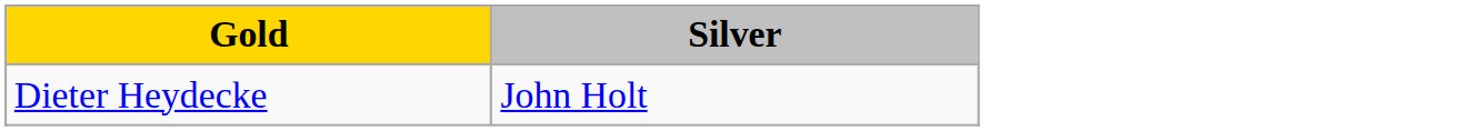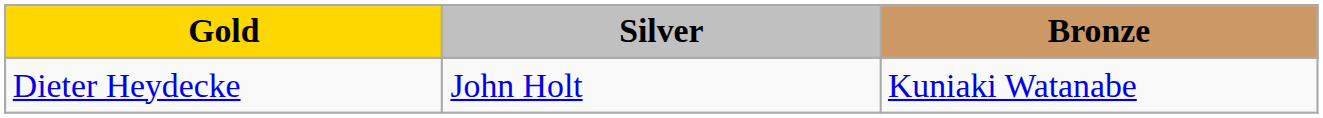+ column: Bronze | Kuniaki Watanabe
